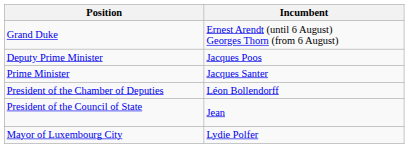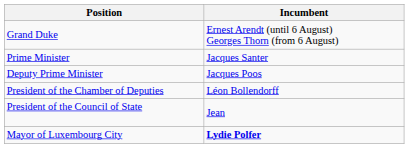rows swapped: Prime Minister <-> Deputy Prime Minister
Mayor of Luxembourg City | Incumbent: normal -> bold
